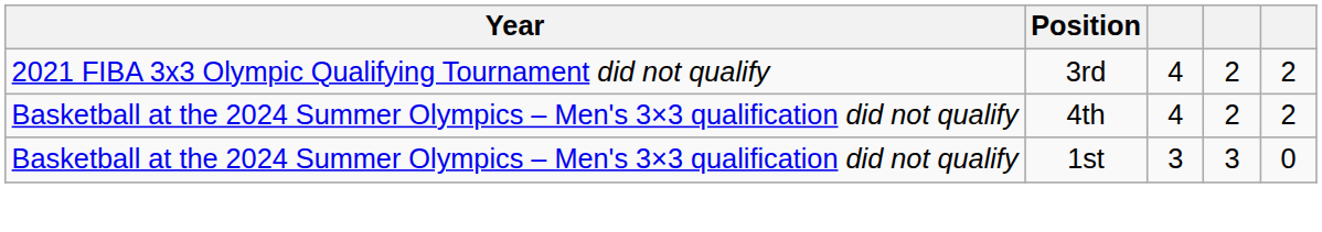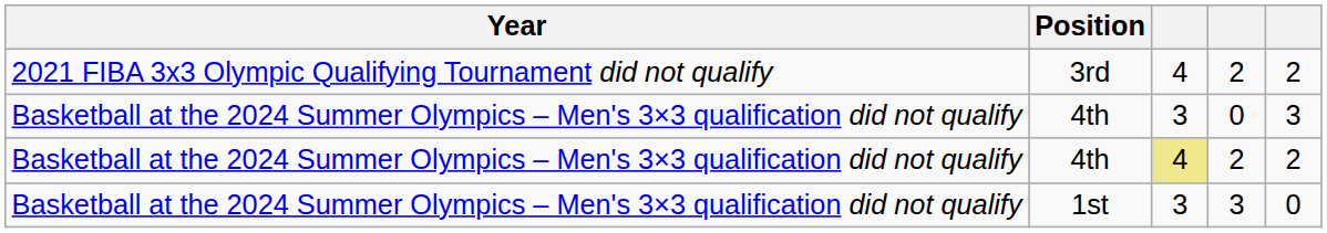+ row: Basketball at the 2024 Summer Olympics – Men's 3×3 qualification did not qualify | 4th | 3 | 0 | 3
4th / 2 | column 3: no background -> khaki background
